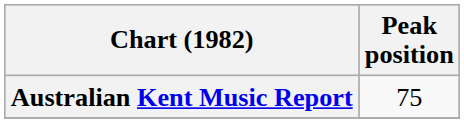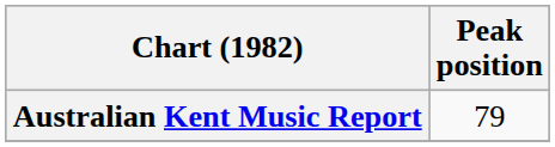Australian Kent Music Report | Peak position: 75 -> 79
